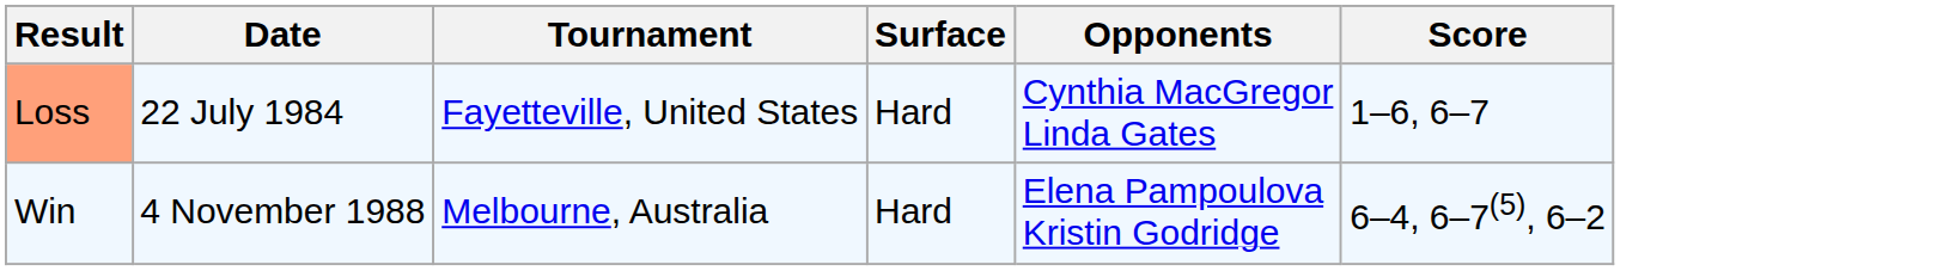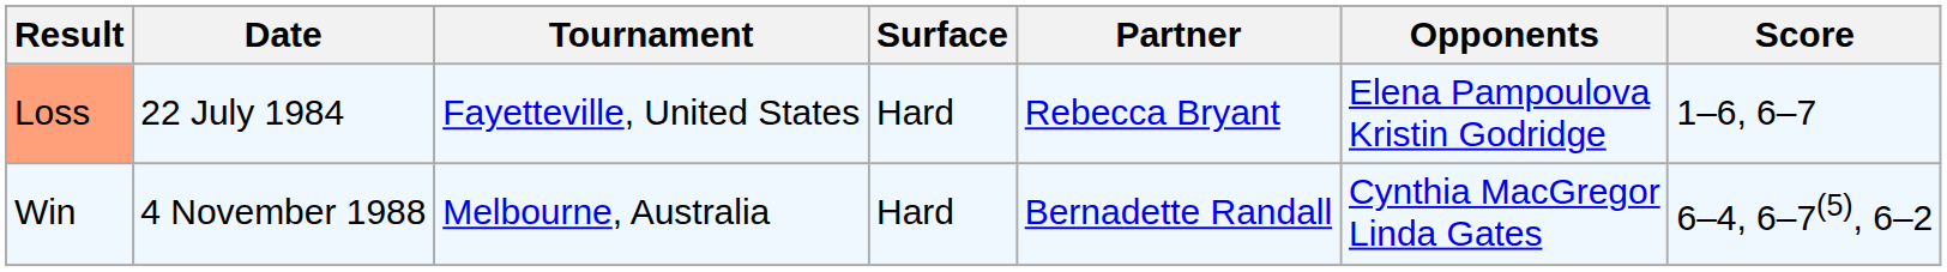+ column: Partner | Rebecca Bryant | Bernadette Randall
Loss | Opponents: Cynthia MacGregor Linda Gates -> Elena Pampoulova Kristin Godridge
Win | Opponents: Elena Pampoulova Kristin Godridge -> Cynthia MacGregor Linda Gates
